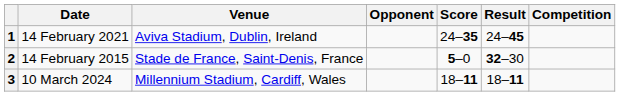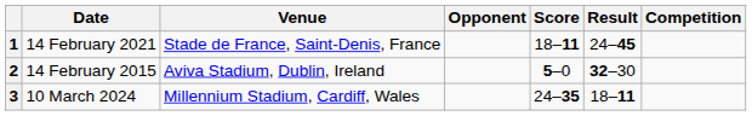1 | Venue: Aviva Stadium, Dublin, Ireland -> Stade de France, Saint-Denis, France
1 | Score: 24–35 -> 18–11
2 | Venue: Stade de France, Saint-Denis, France -> Aviva Stadium, Dublin, Ireland
3 | Score: 18–11 -> 24–35
